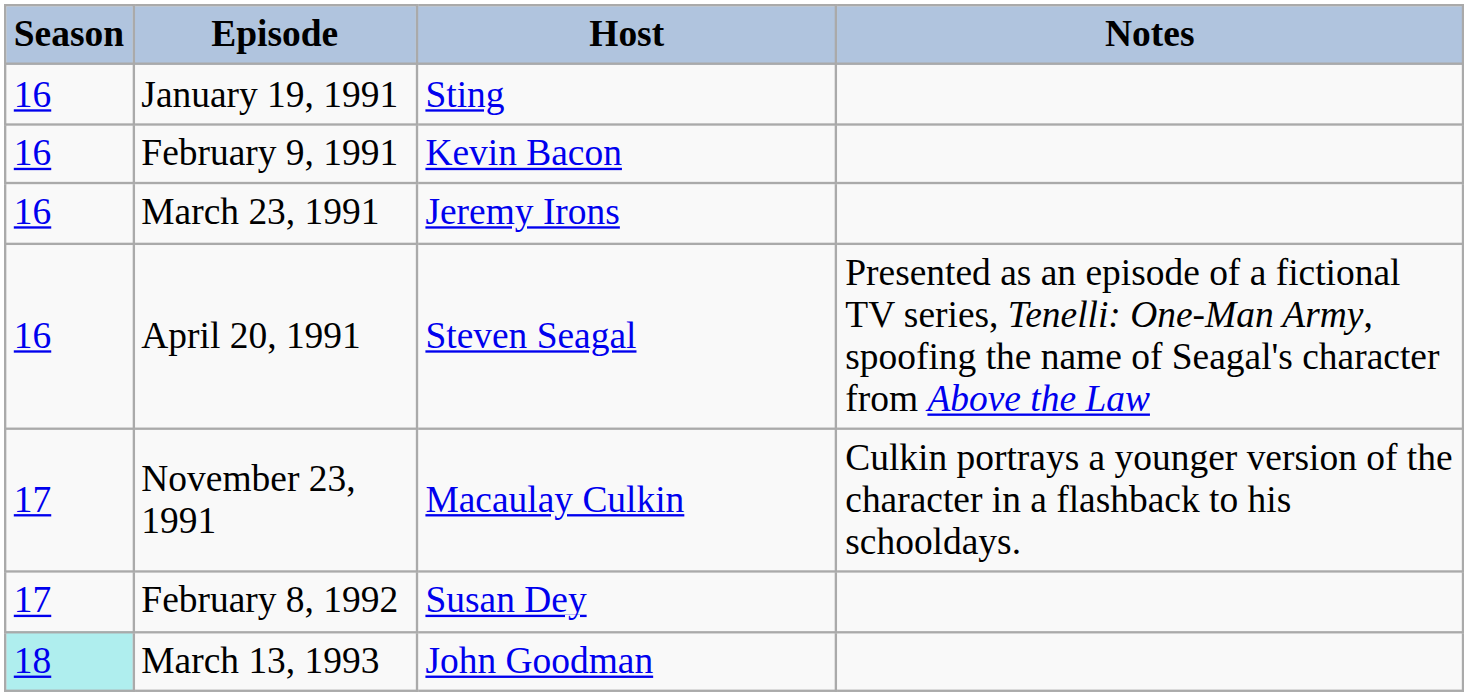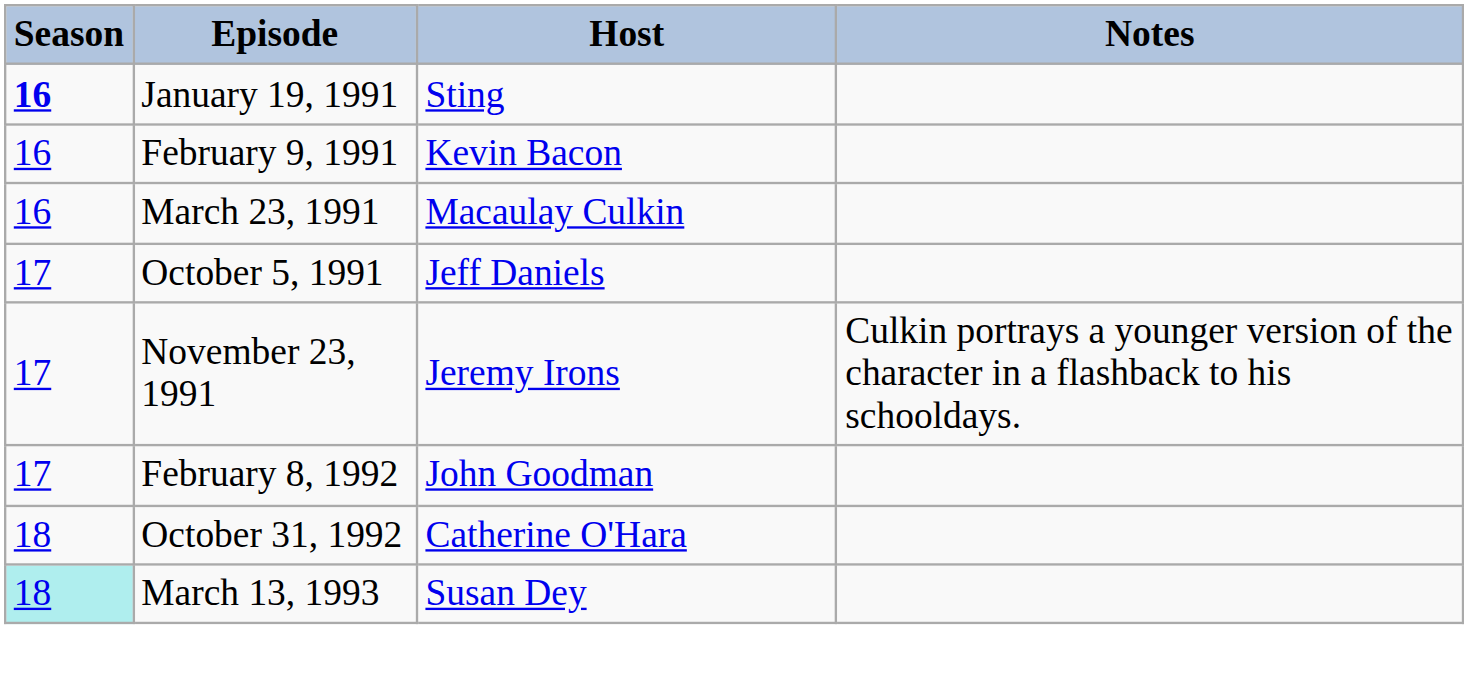January 19, 1991 | Season: normal -> bold
March 23, 1991 | Host: Jeremy Irons -> Macaulay Culkin
- row: 16 | April 20, 1991 | Steven Seagal | Presented as an episode of a fictional TV series, Tenelli: One-Man Army, spoofing the name of Seagal's character from Above the Law
+ row: 17 | October 5, 1991 | Jeff Daniels
November 23, 1991 | Host: Macaulay Culkin -> Jeremy Irons
February 8, 1992 | Host: Susan Dey -> John Goodman
+ row: 18 | October 31, 1992 | Catherine O'Hara
March 13, 1993 | Host: John Goodman -> Susan Dey
